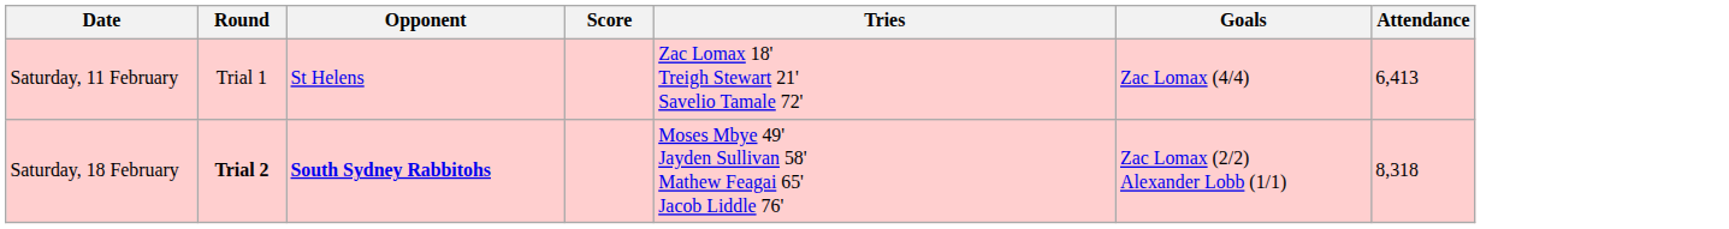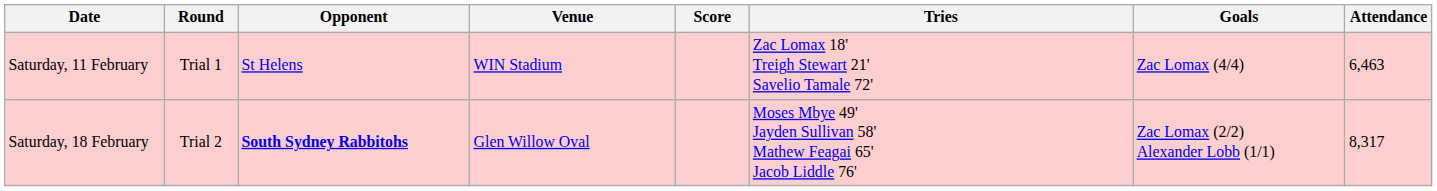+ column: Venue | WIN Stadium | Glen Willow Oval
Saturday, 11 February | Attendance: 6,413 -> 6,463
Saturday, 18 February | Round: bold -> normal
Saturday, 18 February | Attendance: 8,318 -> 8,317
